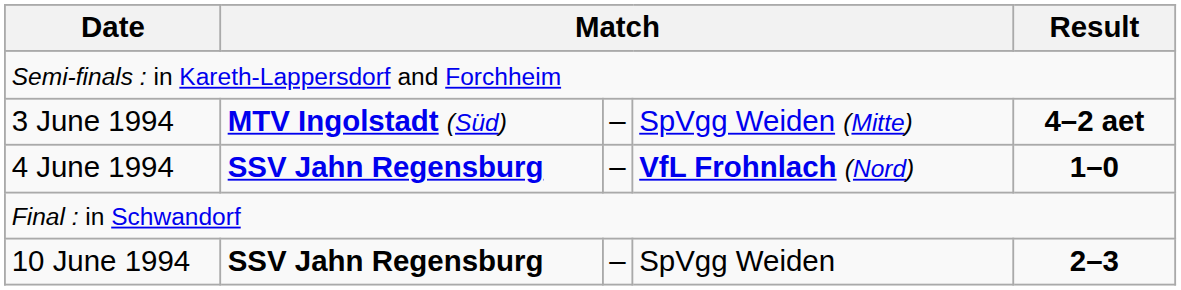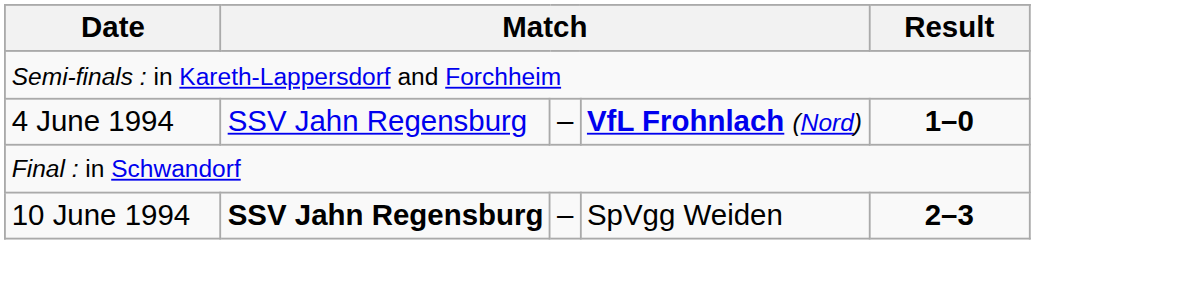- row: 3 June 1994 | MTV Ingolstadt (Süd) | – | SpVgg Weiden (Mitte) | 4–2 aet
4 June 1994 | column 2: bold -> normal
